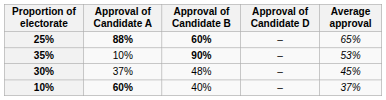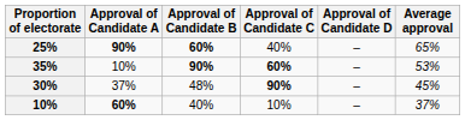+ column: Approval of Candidate C | 40% | 60% | 90% | 10%
25% | Approval of Candidate A: 88% -> 90%
